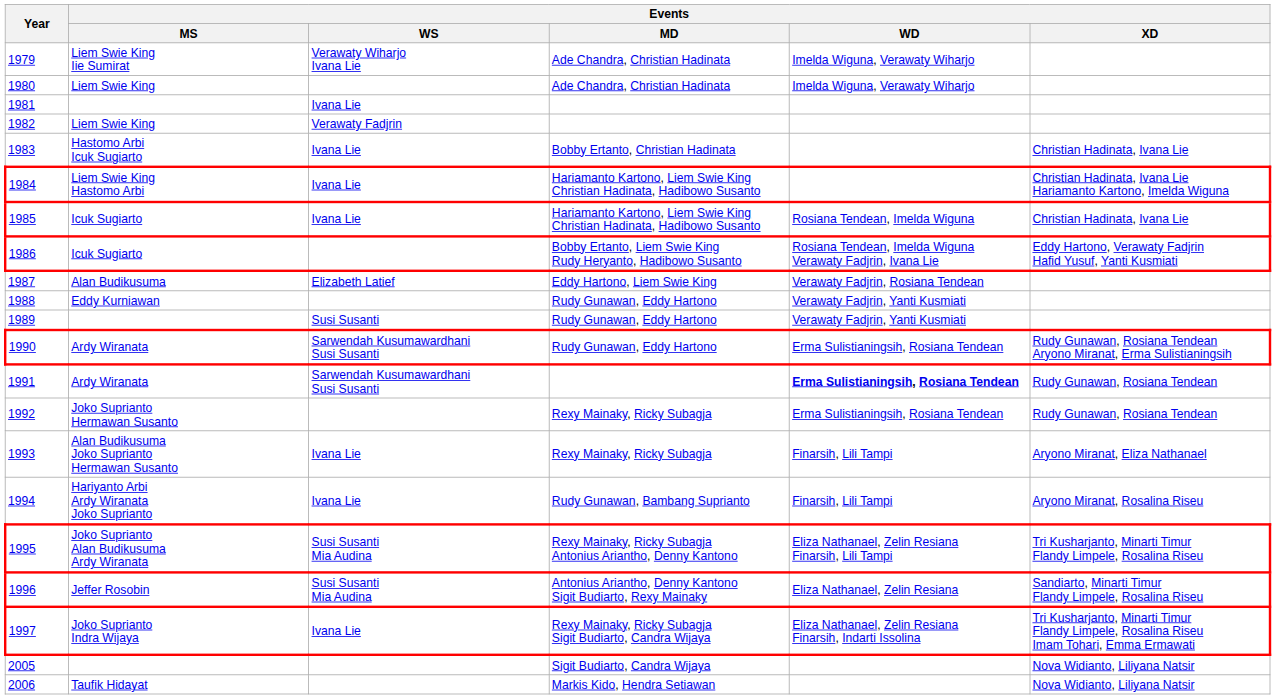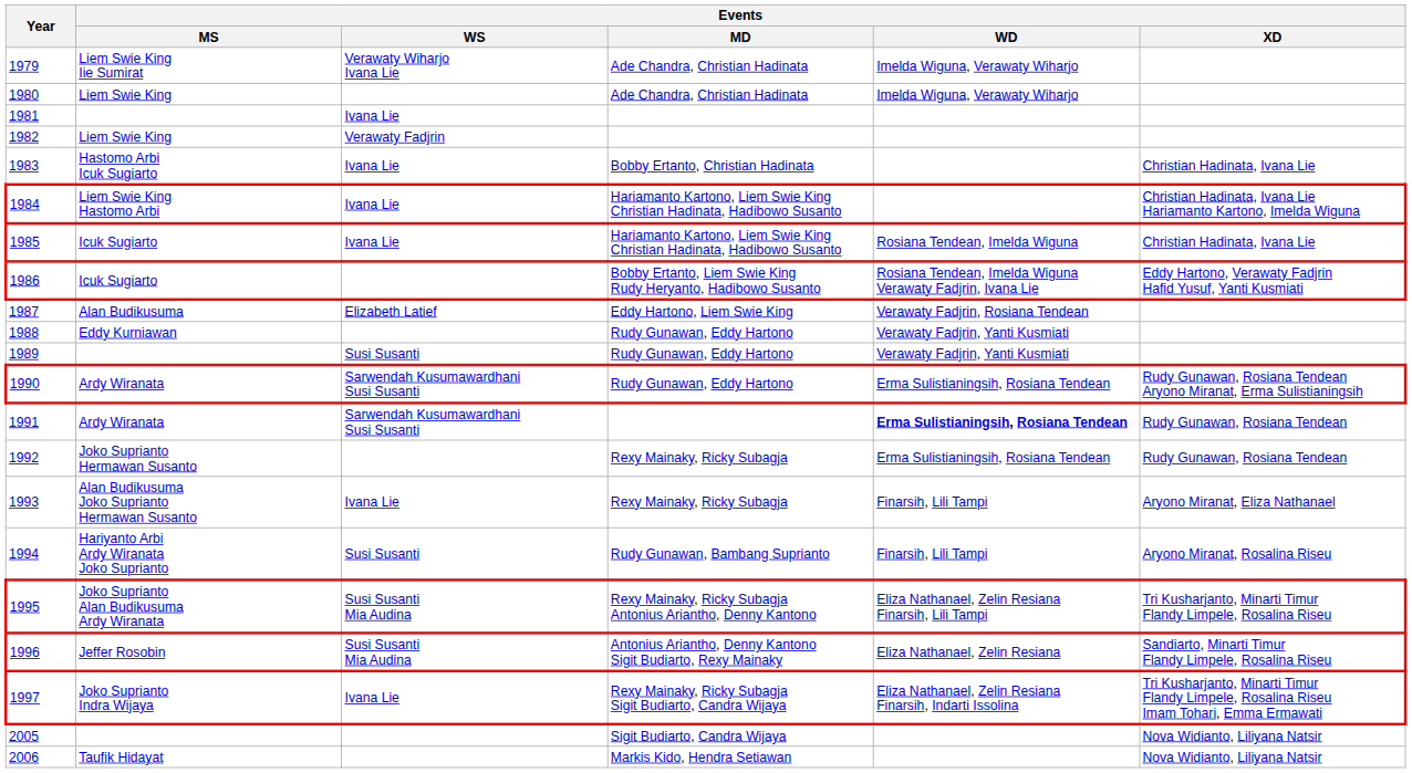1994 | Events / WS: Ivana Lie -> Susi Susanti
